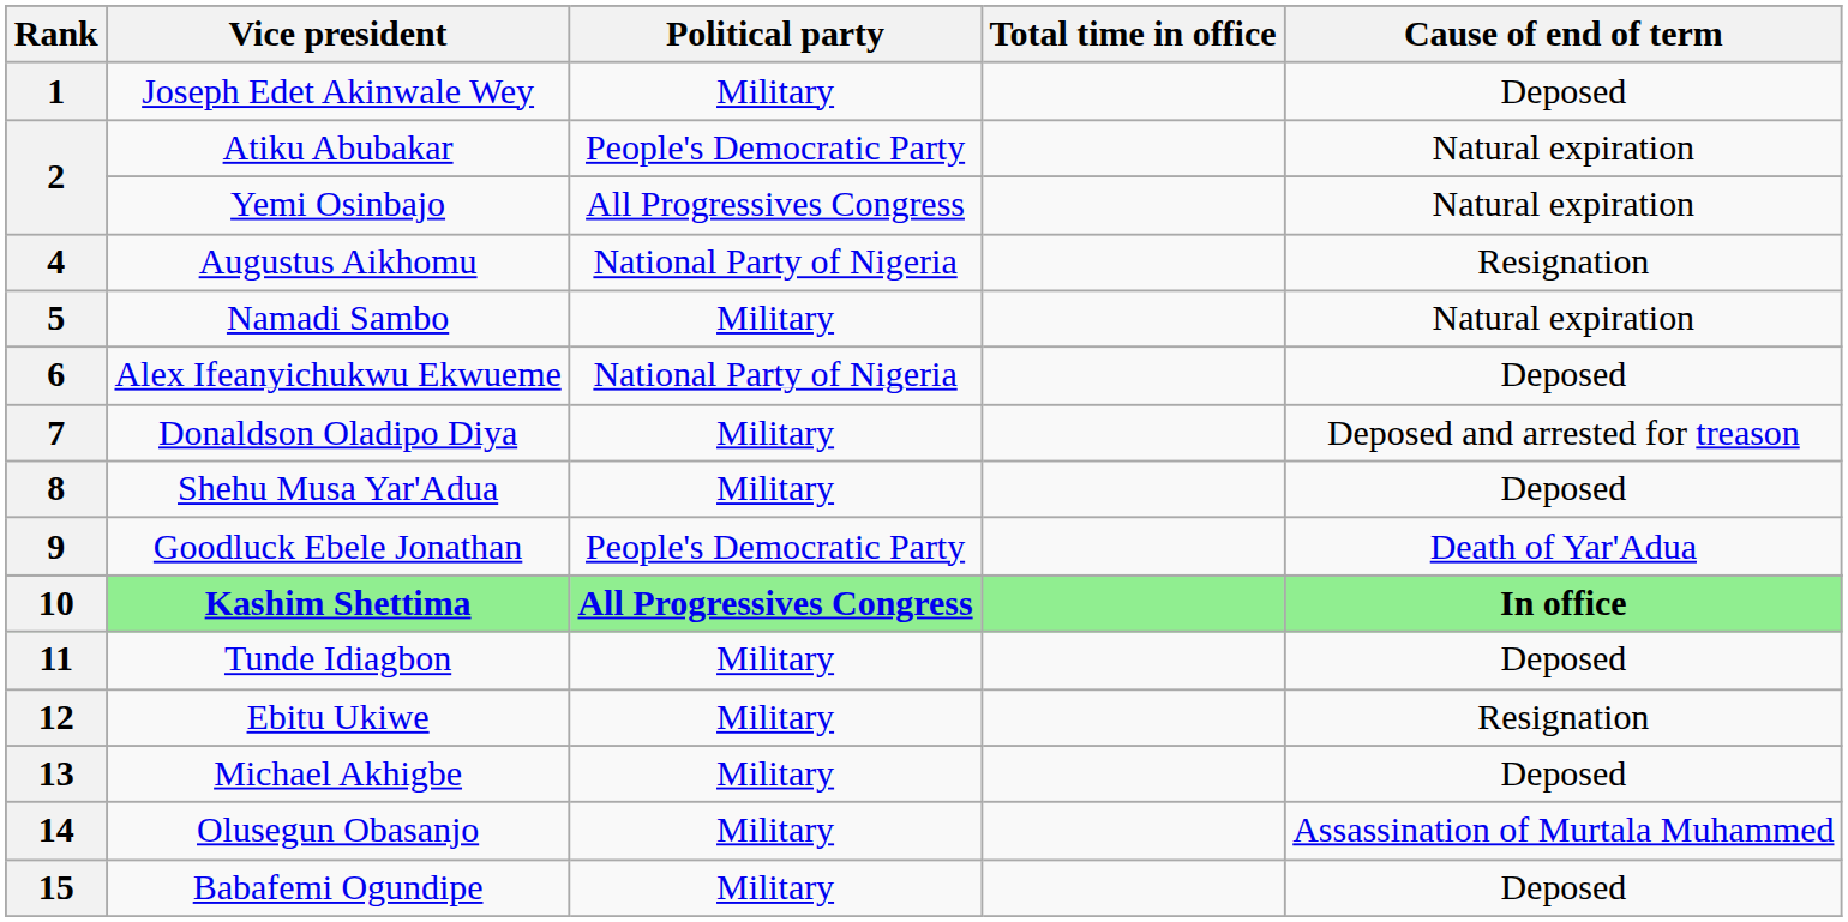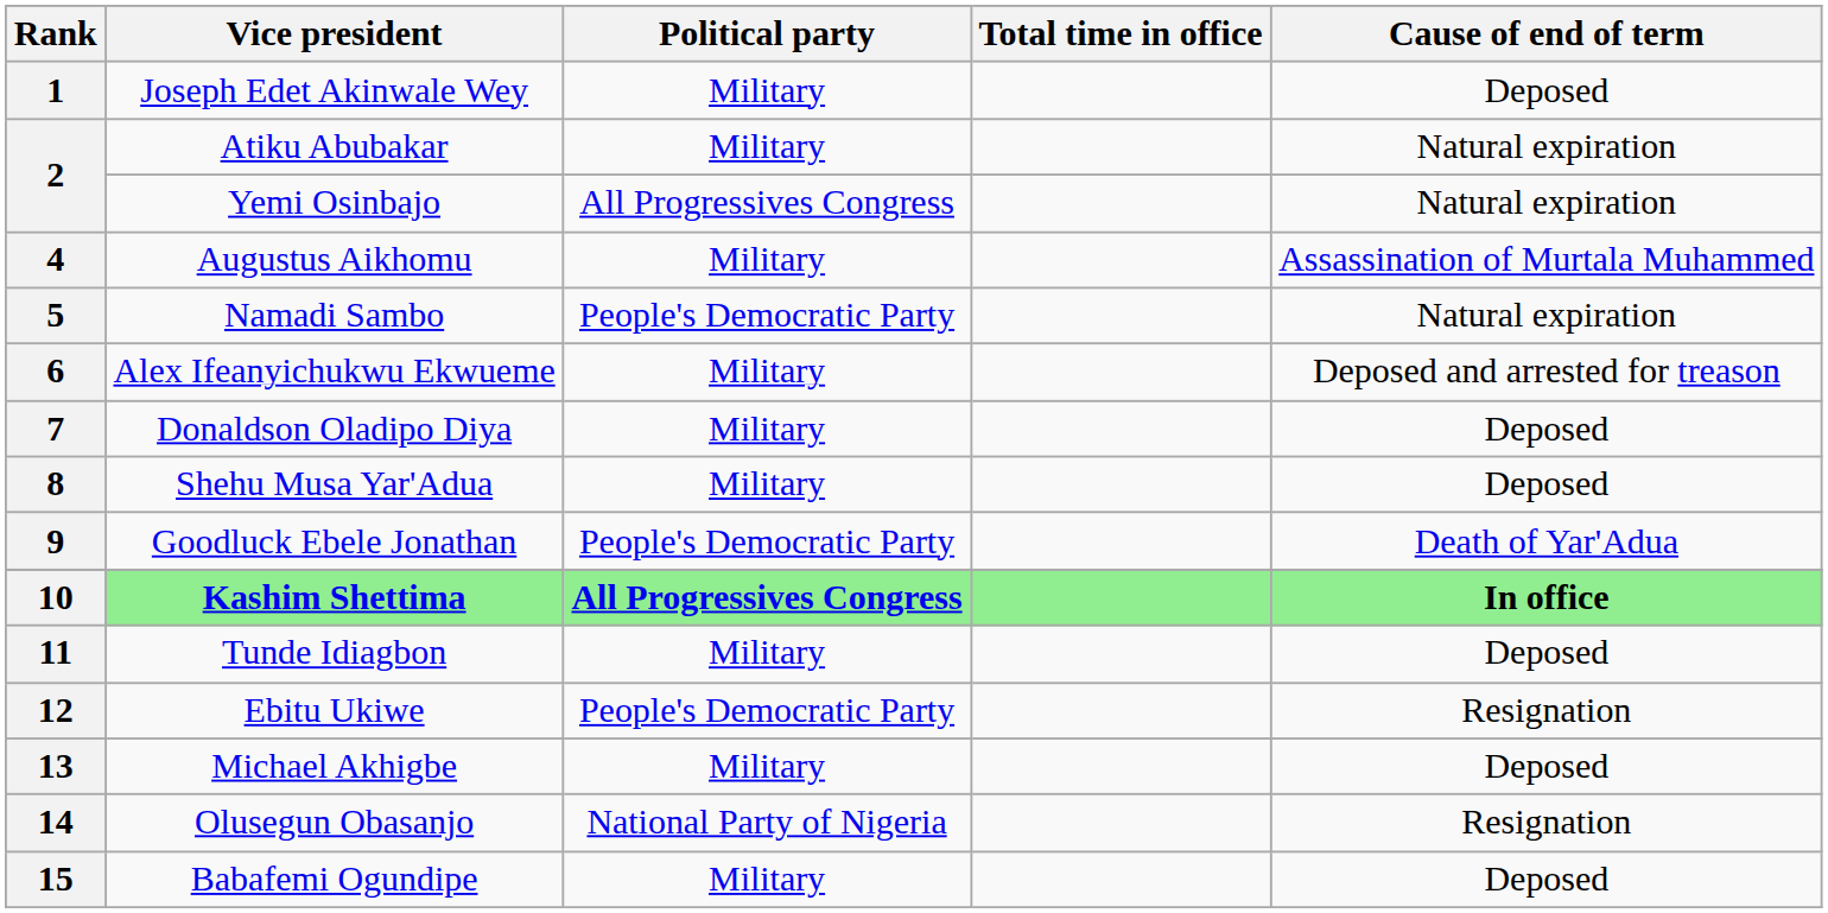2 / Atiku Abubakar | Political party: People's Democratic Party -> Military
4 | Political party: National Party of Nigeria -> Military
4 | Cause of end of term: Resignation -> Assassination of Murtala Muhammed
5 | Political party: Military -> People's Democratic Party
6 | Political party: National Party of Nigeria -> Military
6 | Cause of end of term: Deposed -> Deposed and arrested for treason
7 | Cause of end of term: Deposed and arrested for treason -> Deposed
12 | Political party: Military -> People's Democratic Party
14 | Political party: Military -> National Party of Nigeria
14 | Cause of end of term: Assassination of Murtala Muhammed -> Resignation
